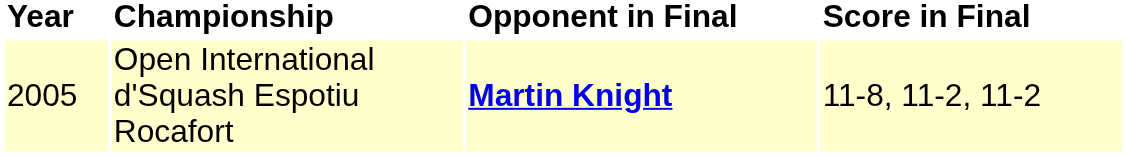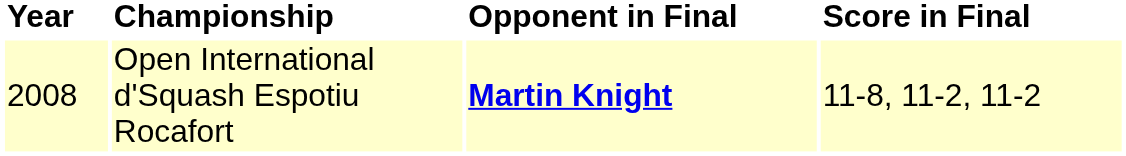Open International d'Squash Espotiu Rocafort | Year: 2005 -> 2008
